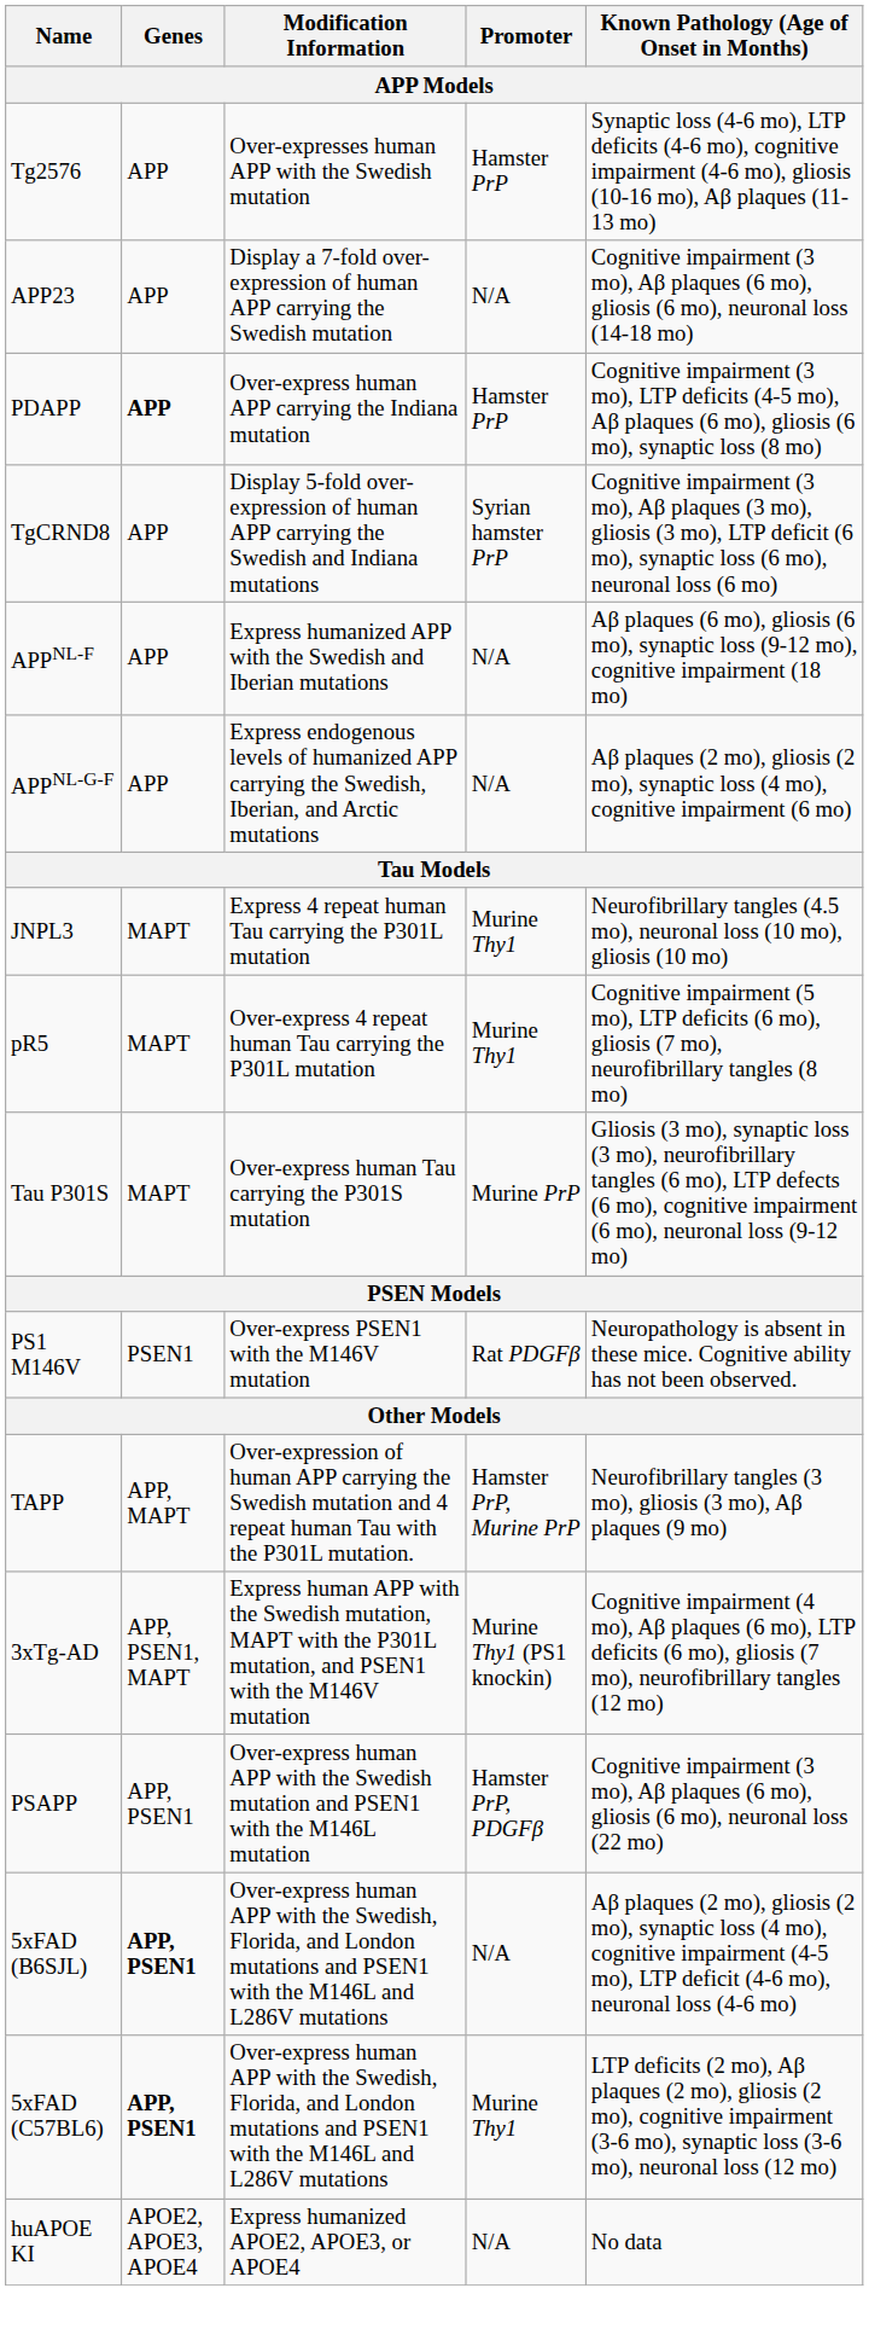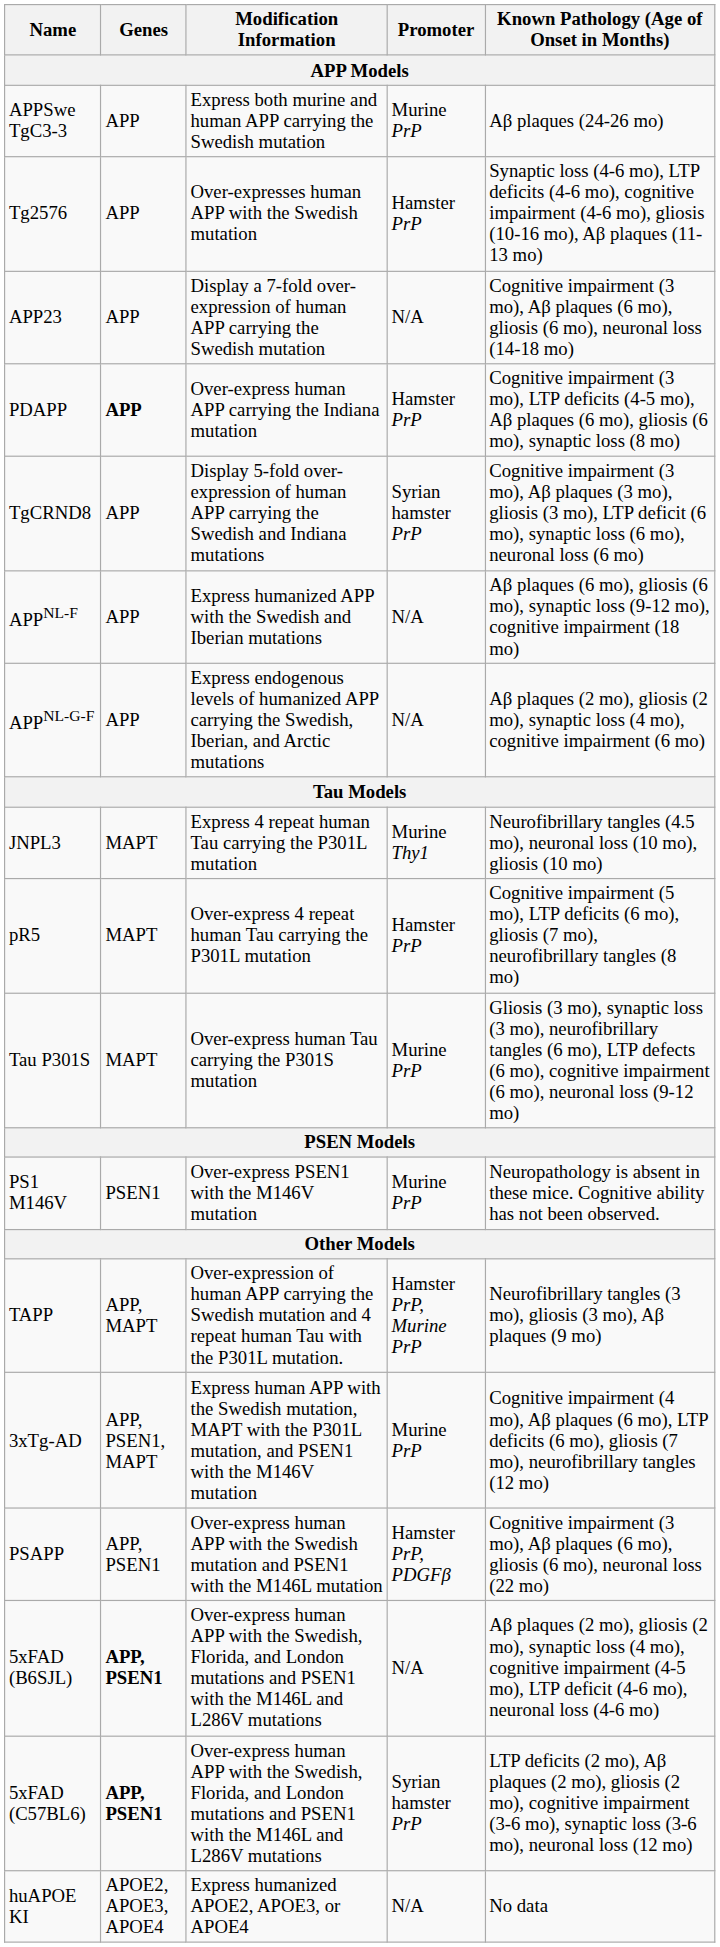+ row: APPSwe TgC3-3 | APP | Express both murine and human APP carrying the Swedish mutation | Murine PrP | Aβ plaques (24-26 mo)
pR5 | Promoter: Murine Thy1 -> Hamster PrP
PS1 M146V | Promoter: Rat PDGFβ -> Murine PrP
3xTg-AD | Promoter: Murine Thy1 (PS1 knockin) -> Murine PrP
5xFAD (C57BL6) | Promoter: Murine Thy1 -> Syrian hamster PrP
